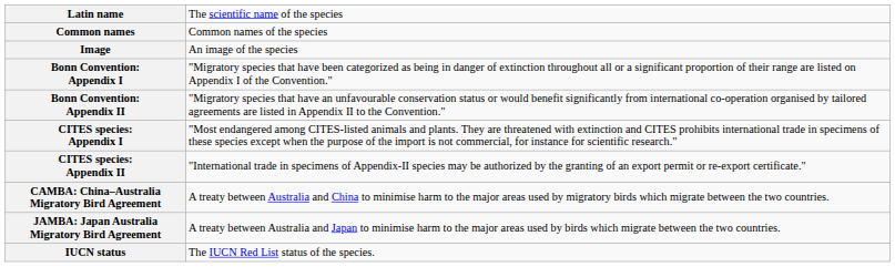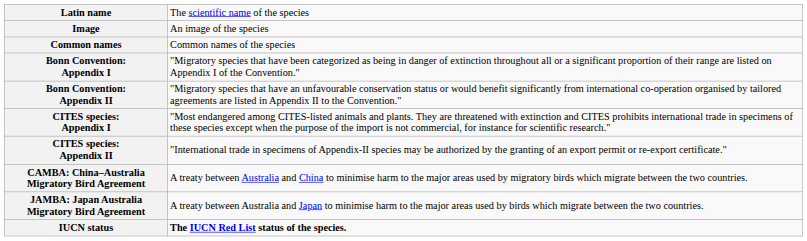rows swapped: Common names <-> Image
IUCN status | column 2: normal -> bold
